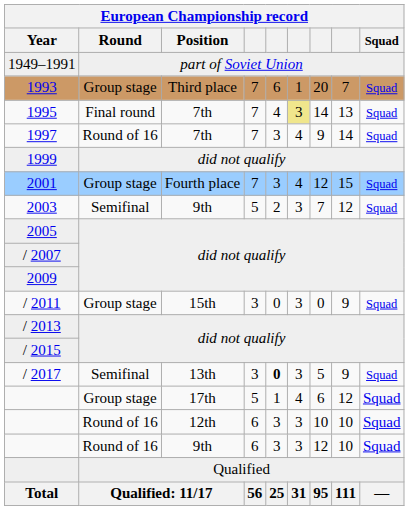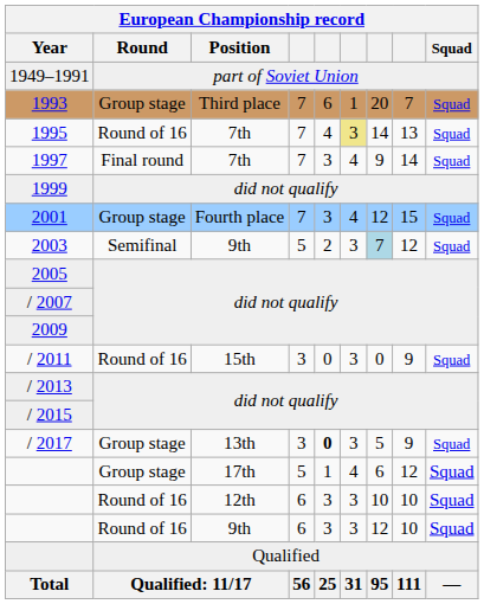1995 | Round: Final round -> Round of 16
1997 | Round: Round of 16 -> Final round
2003 | column 7: no background -> lightblue background
/ 2011 | Round: Group stage -> Round of 16
/ 2017 | Round: Semifinal -> Group stage
